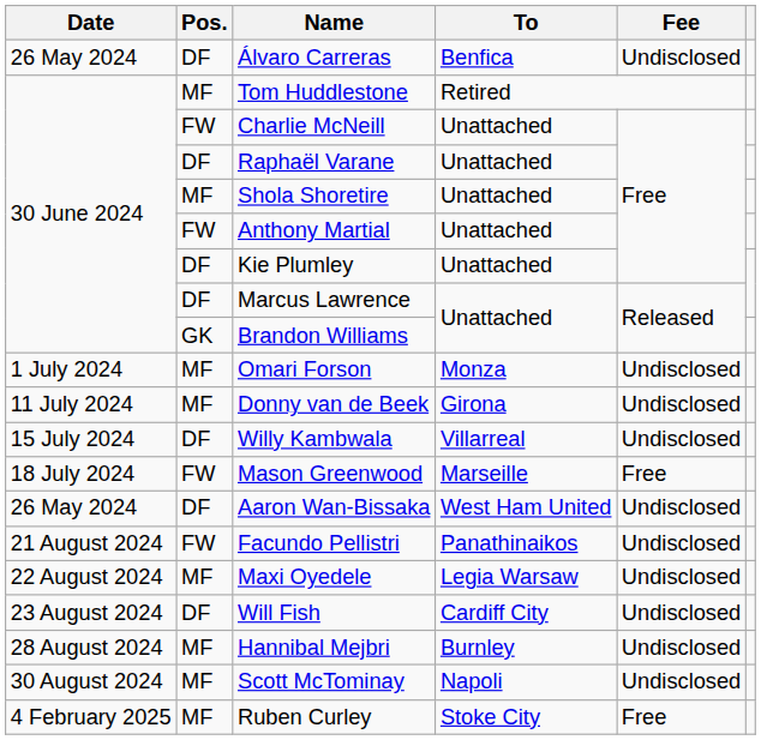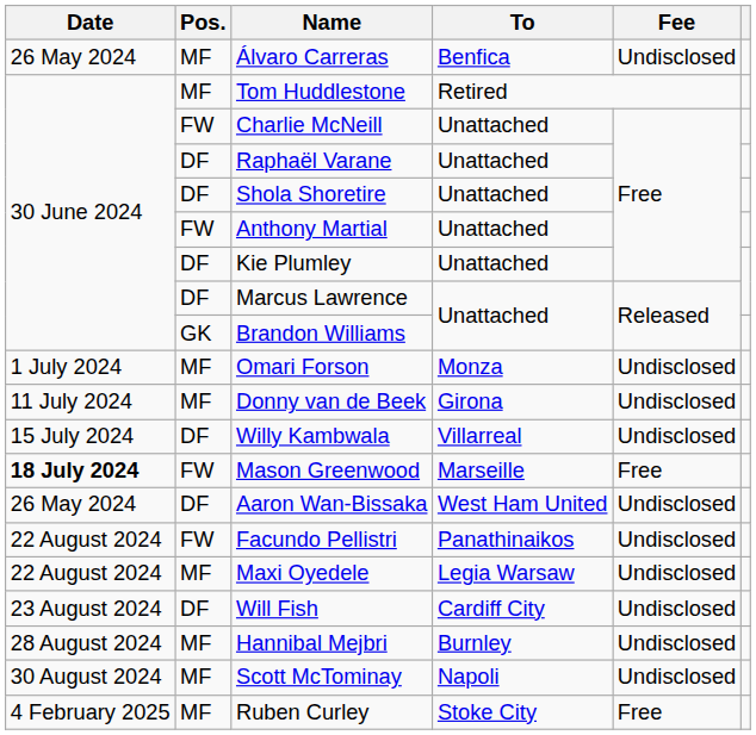Álvaro Carreras | Pos.: DF -> MF
Shola Shoretire | Pos.: MF -> DF
Mason Greenwood | Date: normal -> bold
Facundo Pellistri | Date: 21 August 2024 -> 22 August 2024
